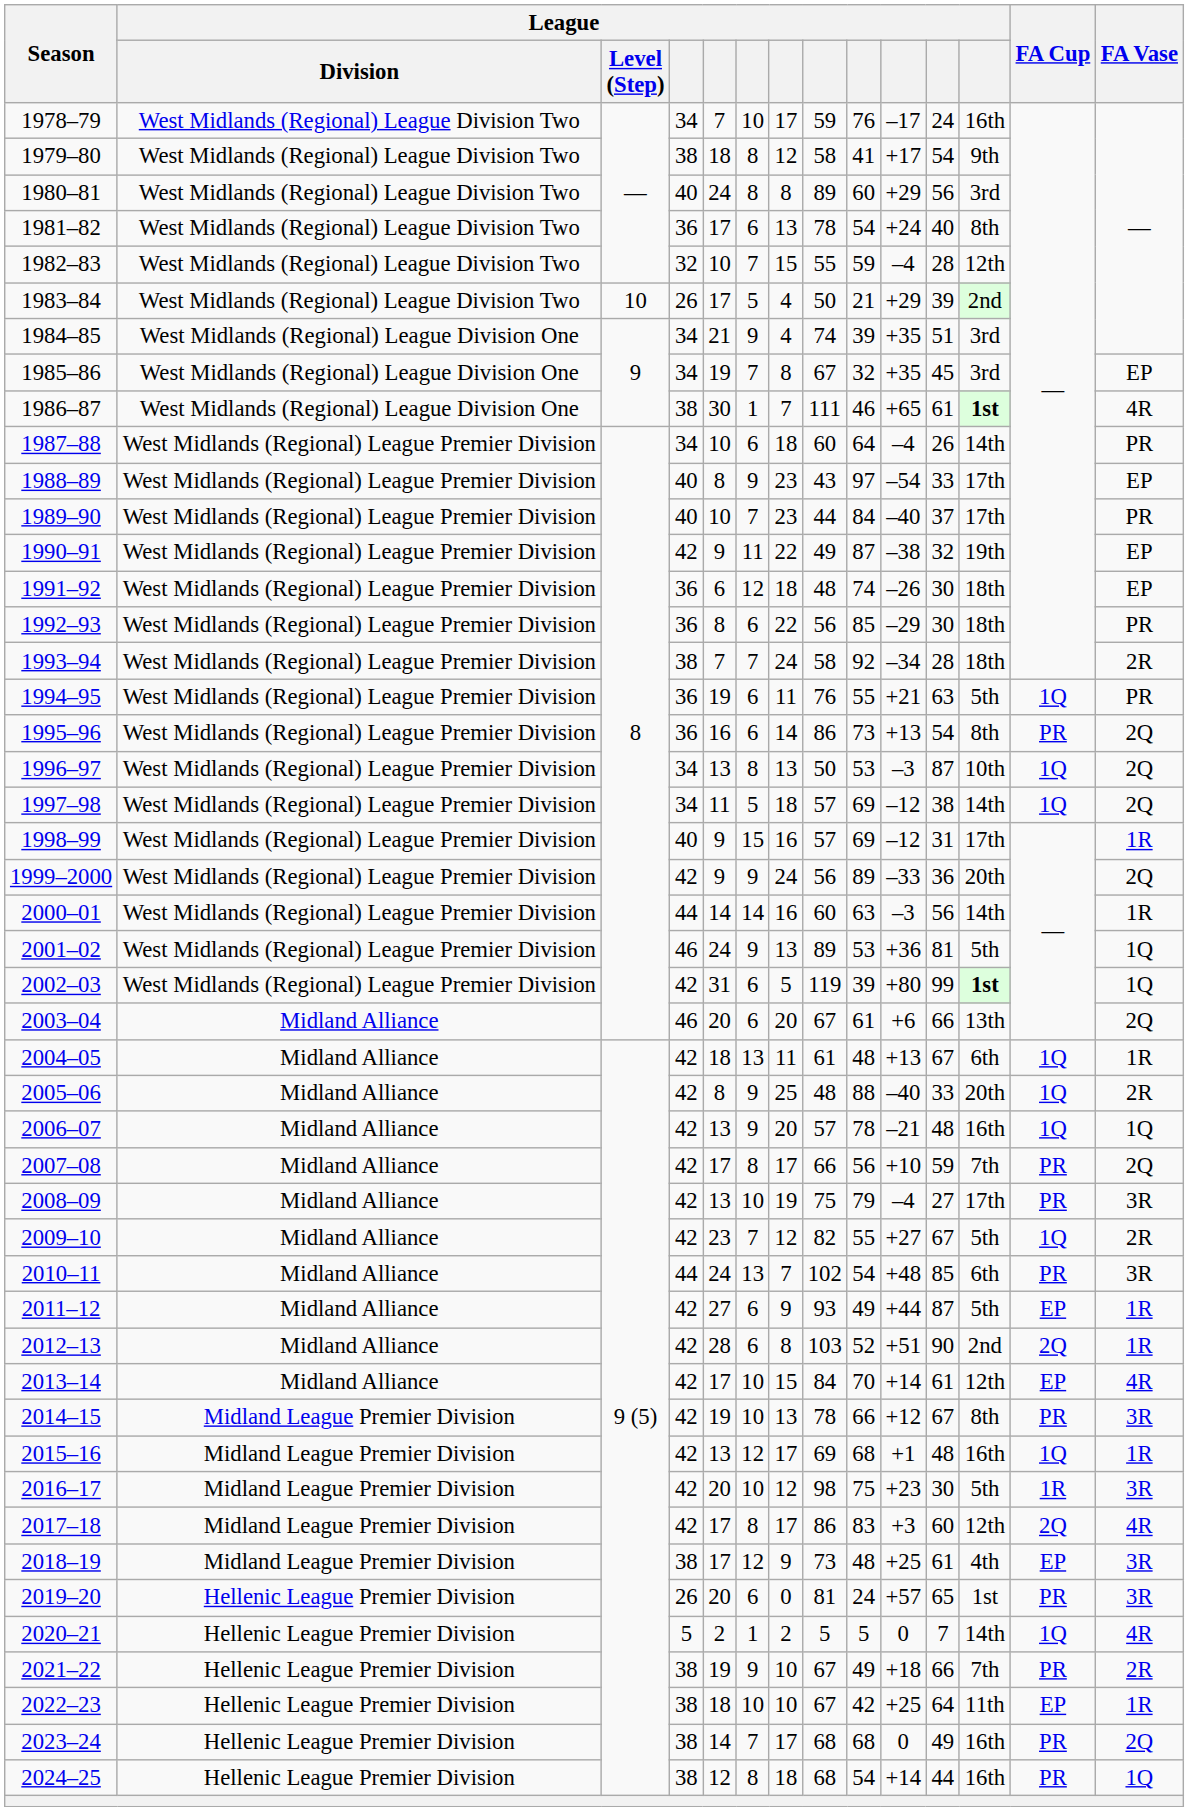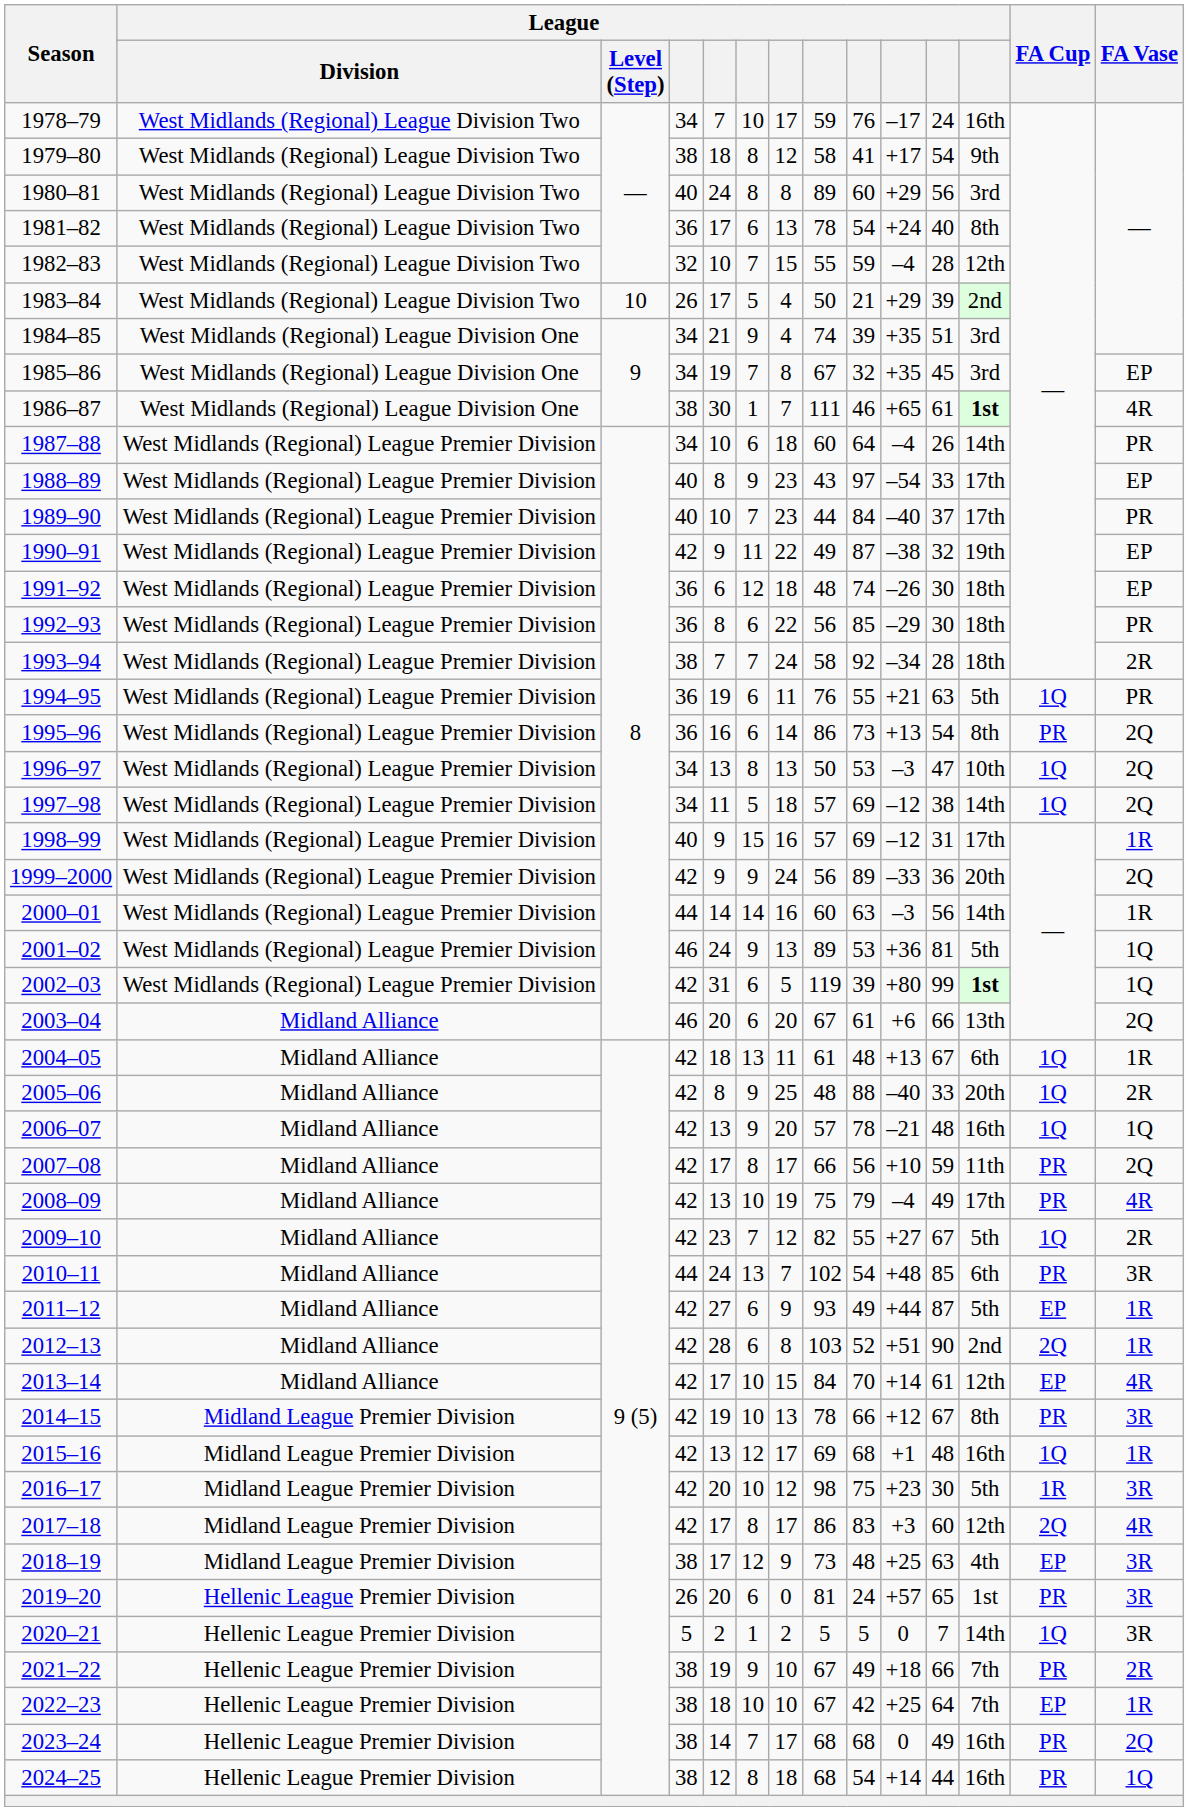1996–97 | column 11: 87 -> 47
2007–08 | column 12: 7th -> 11th
2008–09 | column 11: 27 -> 49
2008–09 | FA Vase: 3R -> 4R
2018–19 | column 11: 61 -> 63
2020–21 | FA Vase: 4R -> 3R
2022–23 | column 12: 11th -> 7th
